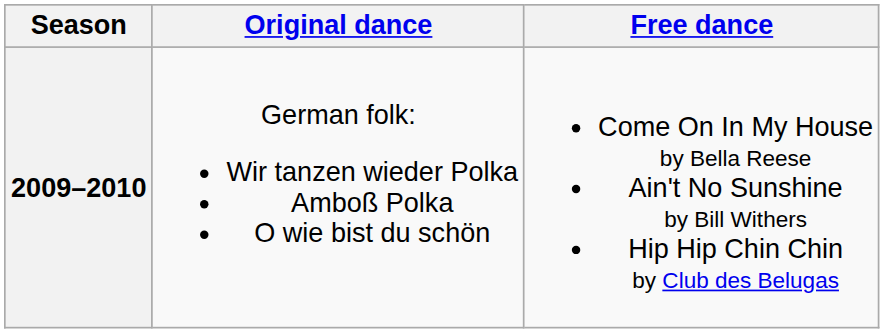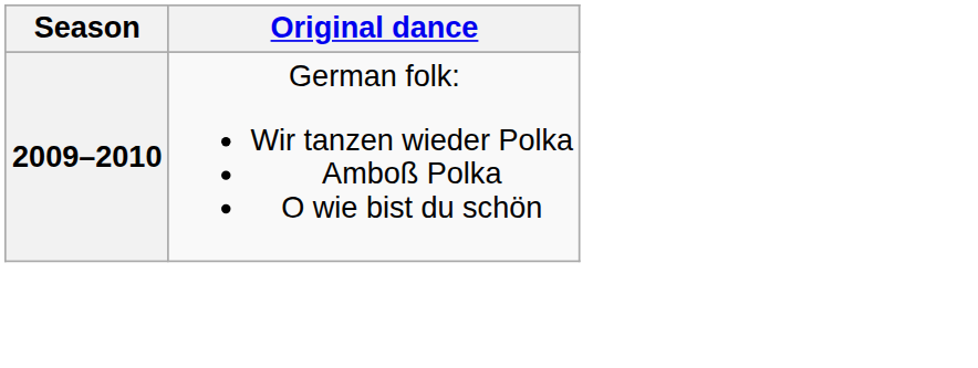- column: Free dance | Come On In My House by Bella Reese Ain't No Sunshine by Bill Withers Hip Hip Chin Chin by Club des Belugas
